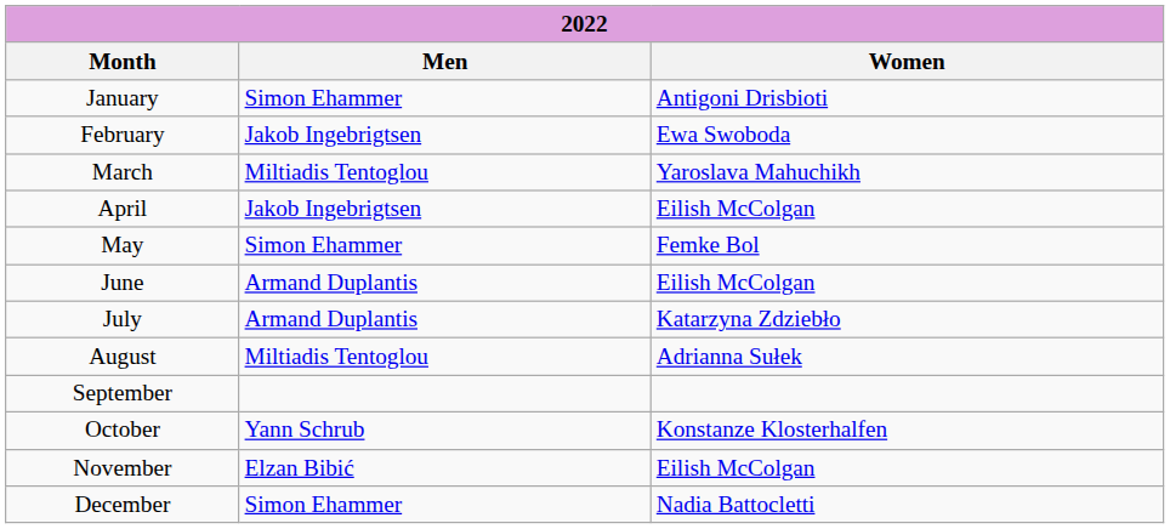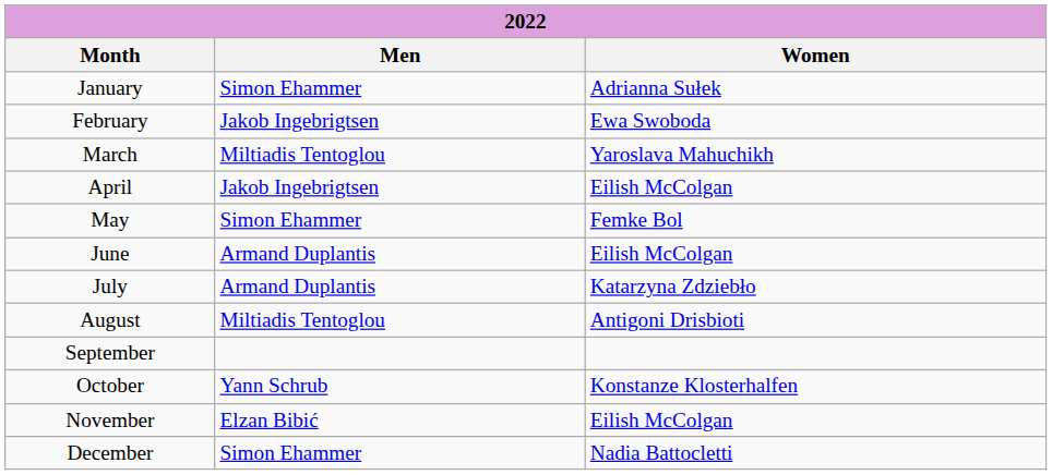January | Women: Antigoni Drisbioti -> Adrianna Sułek
August | Women: Adrianna Sułek -> Antigoni Drisbioti
